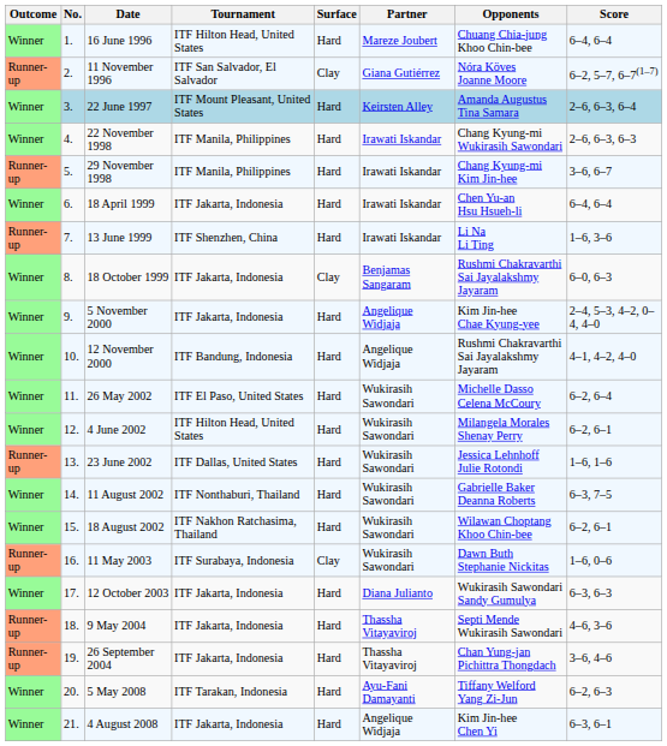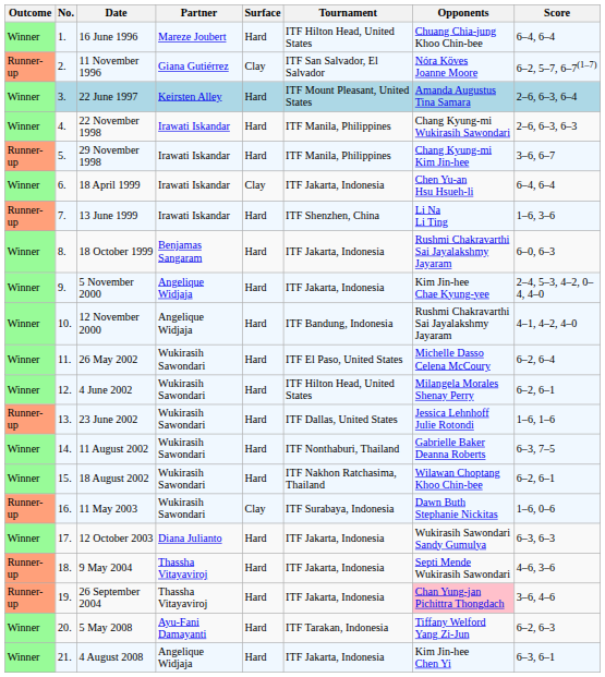columns swapped: Tournament <-> Partner
18 April 1999 | Surface: Hard -> Clay
18 October 1999 | Surface: Clay -> Hard
26 September 2004 | Opponents: no background -> pink background
